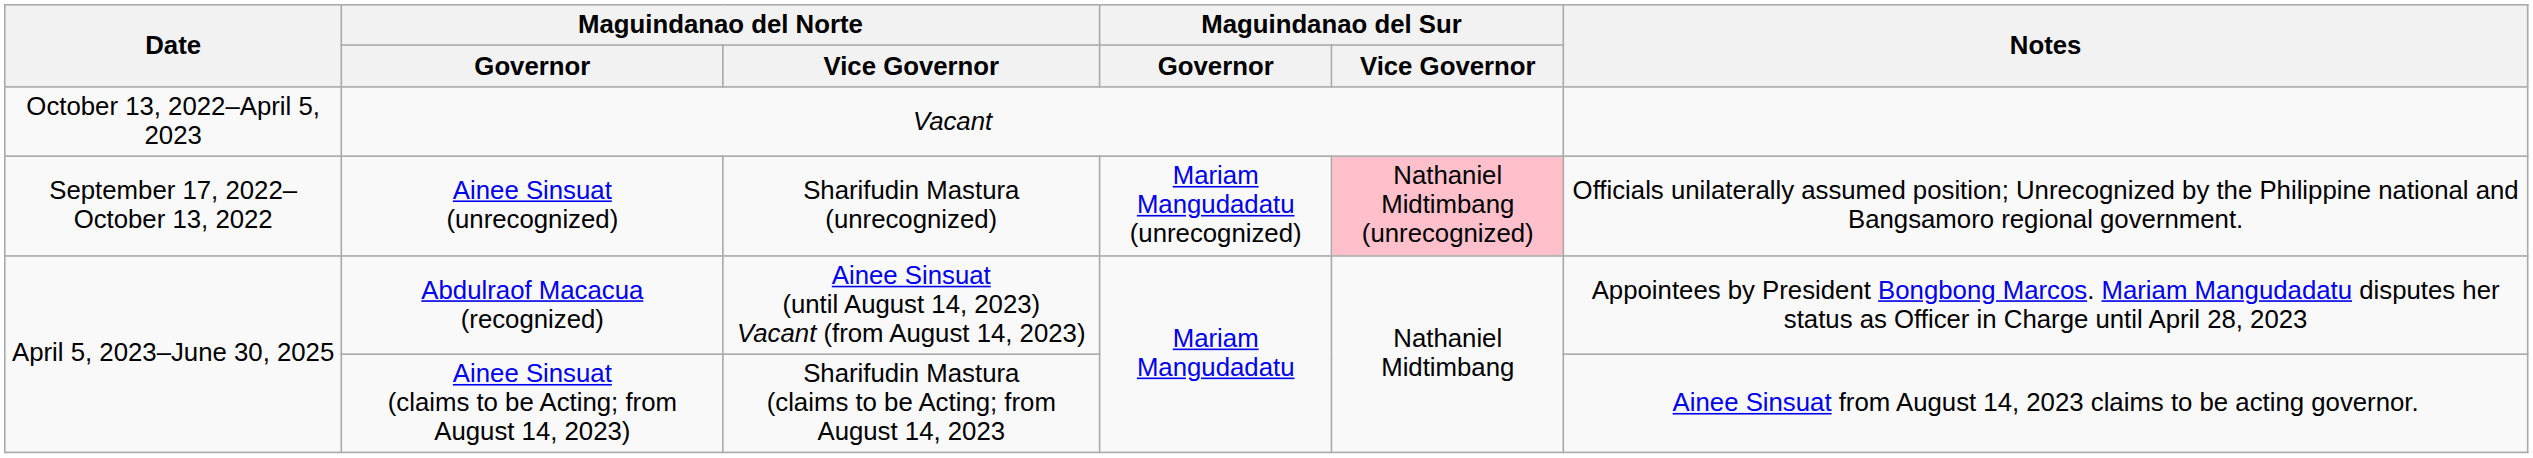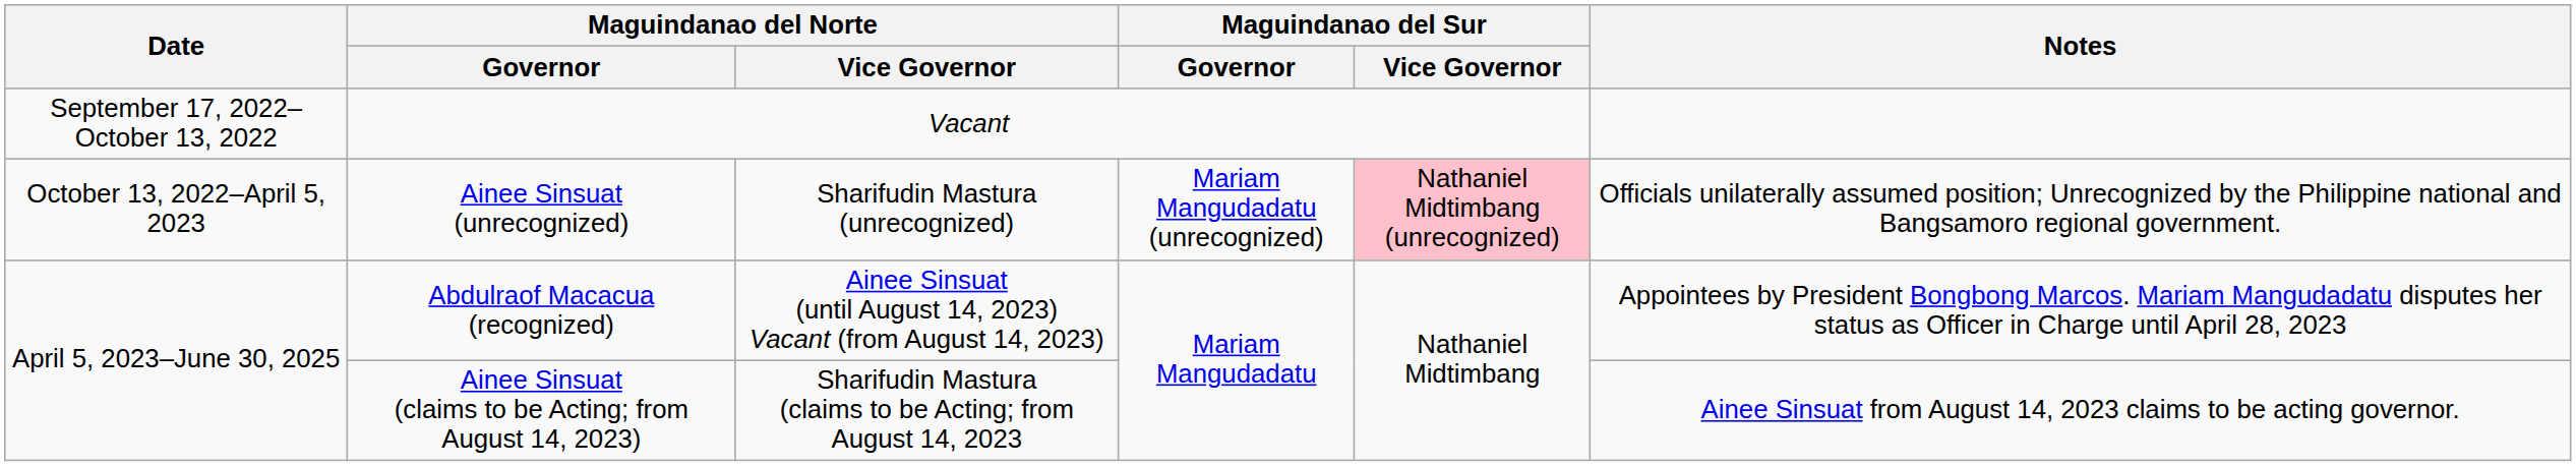Vacant | Date: October 13, 2022–April 5, 2023 -> September 17, 2022–October 13, 2022
Ainee Sinsuat (unrecognized) | Date: September 17, 2022–October 13, 2022 -> October 13, 2022–April 5, 2023
